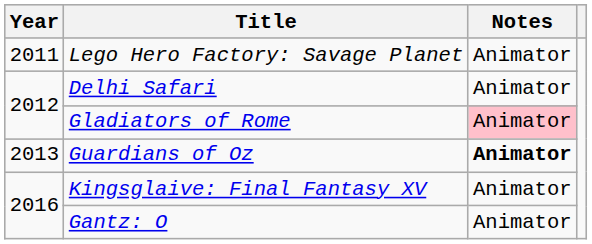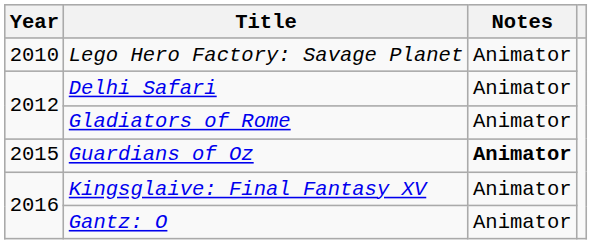Lego Hero Factory: Savage Planet | Year: 2011 -> 2010
Gladiators of Rome | Notes: pink background -> no background
Guardians of Oz | Year: 2013 -> 2015
